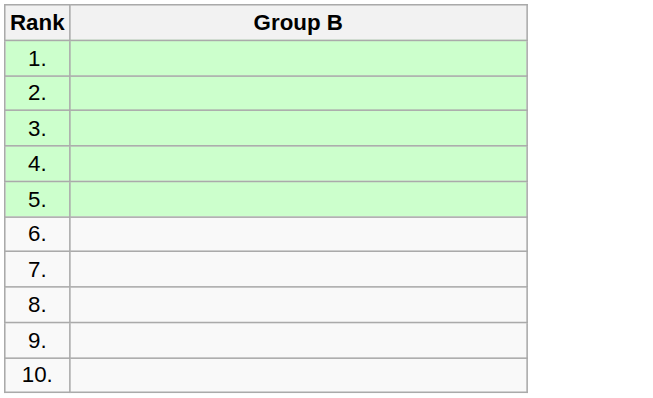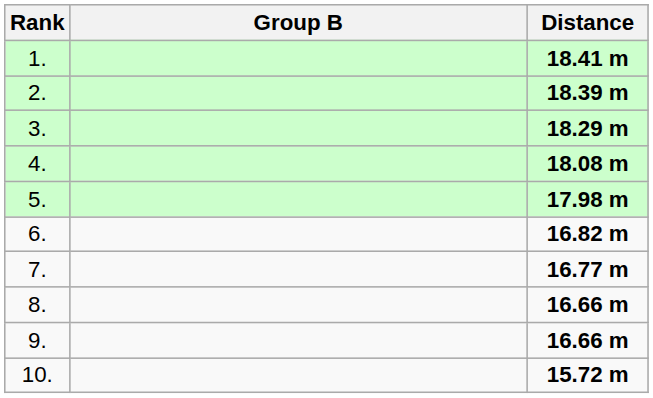+ column: Distance | 18.41 m | 18.39 m | 18.29 m | 18.08 m | 17.98 m | 16.82 m | 16.77 m | 16.66 m | 16.66 m | 15.72 m
